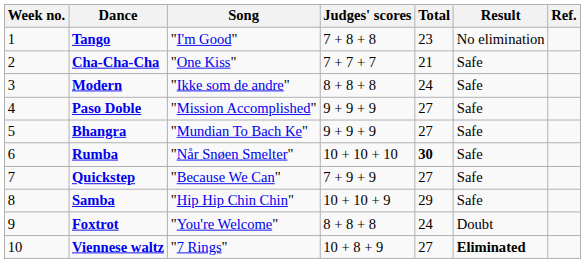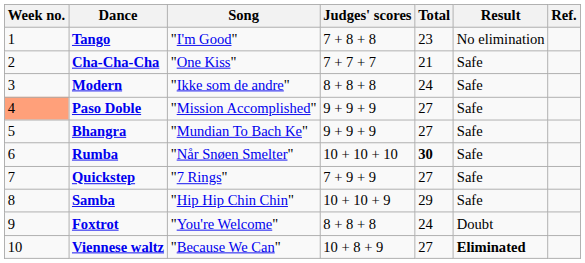Paso Doble | Week no.: no background -> lightsalmon background
Quickstep | Song: "Because We Can" -> "7 Rings"
Viennese waltz | Song: "7 Rings" -> "Because We Can"
